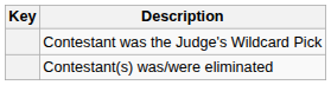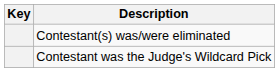rows swapped: Contestant(s) was/were eliminated <-> Contestant was the Judge's Wildcard Pick
